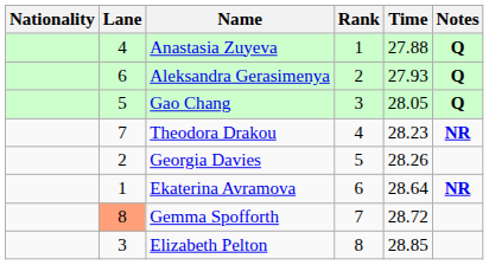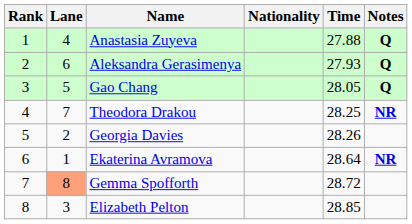columns swapped: Rank <-> Nationality
Theodora Drakou | Time: 28.23 -> 28.25
